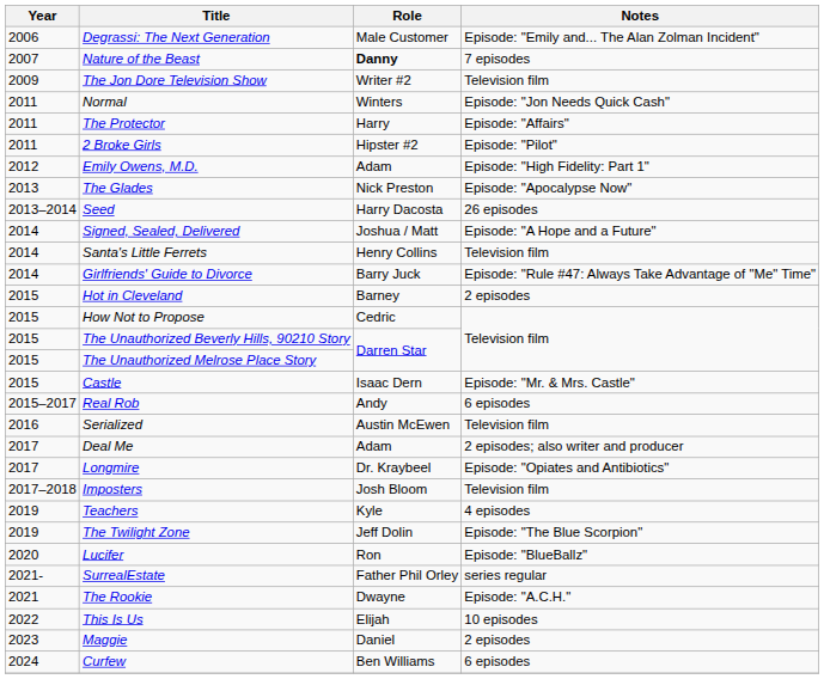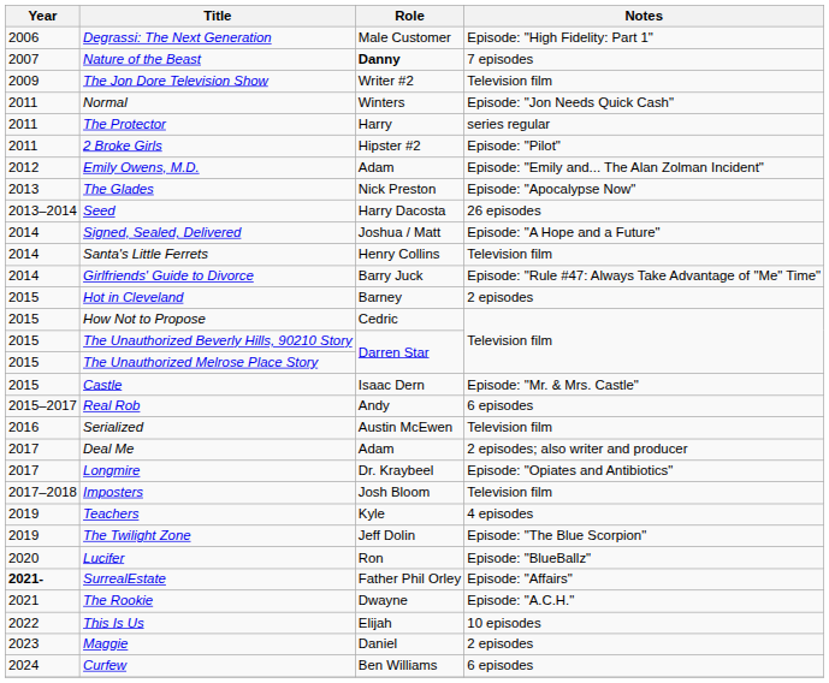Degrassi: The Next Generation | Notes: Episode: "Emily and... The Alan Zolman Incident" -> Episode: "High Fidelity: Part 1"
The Protector | Notes: Episode: "Affairs" -> series regular
Emily Owens, M.D. | Notes: Episode: "High Fidelity: Part 1" -> Episode: "Emily and... The Alan Zolman Incident"
SurrealEstate | Year: normal -> bold
SurrealEstate | Notes: series regular -> Episode: "Affairs"
